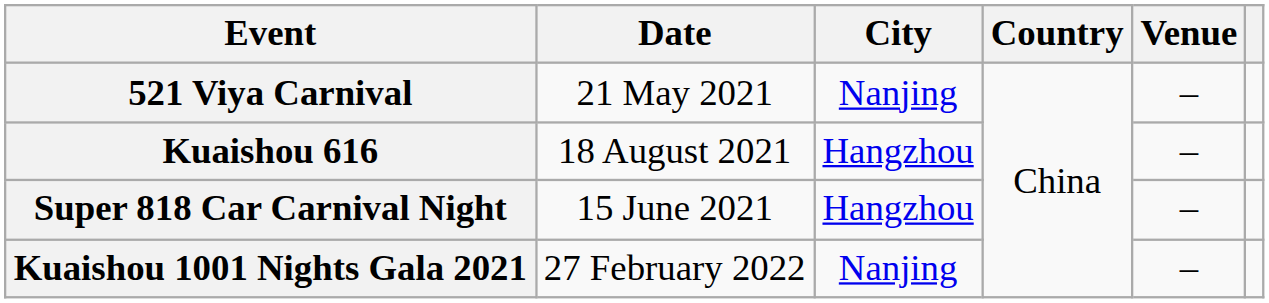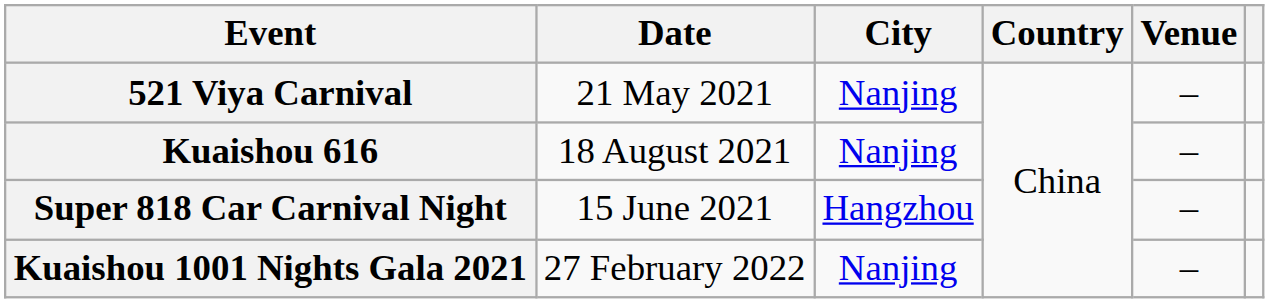Kuaishou 616 | City: Hangzhou -> Nanjing
